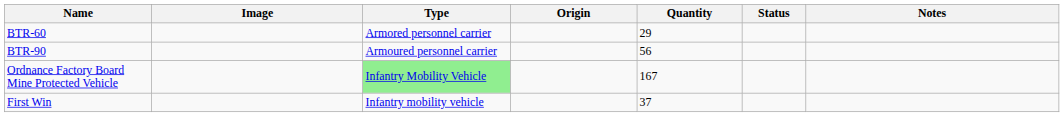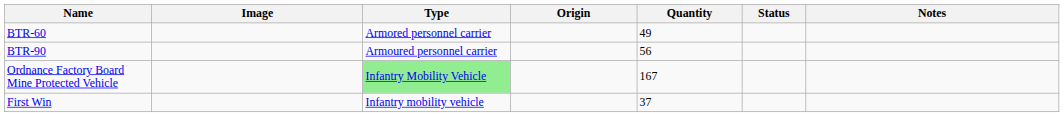BTR-60 | Quantity: 29 -> 49
